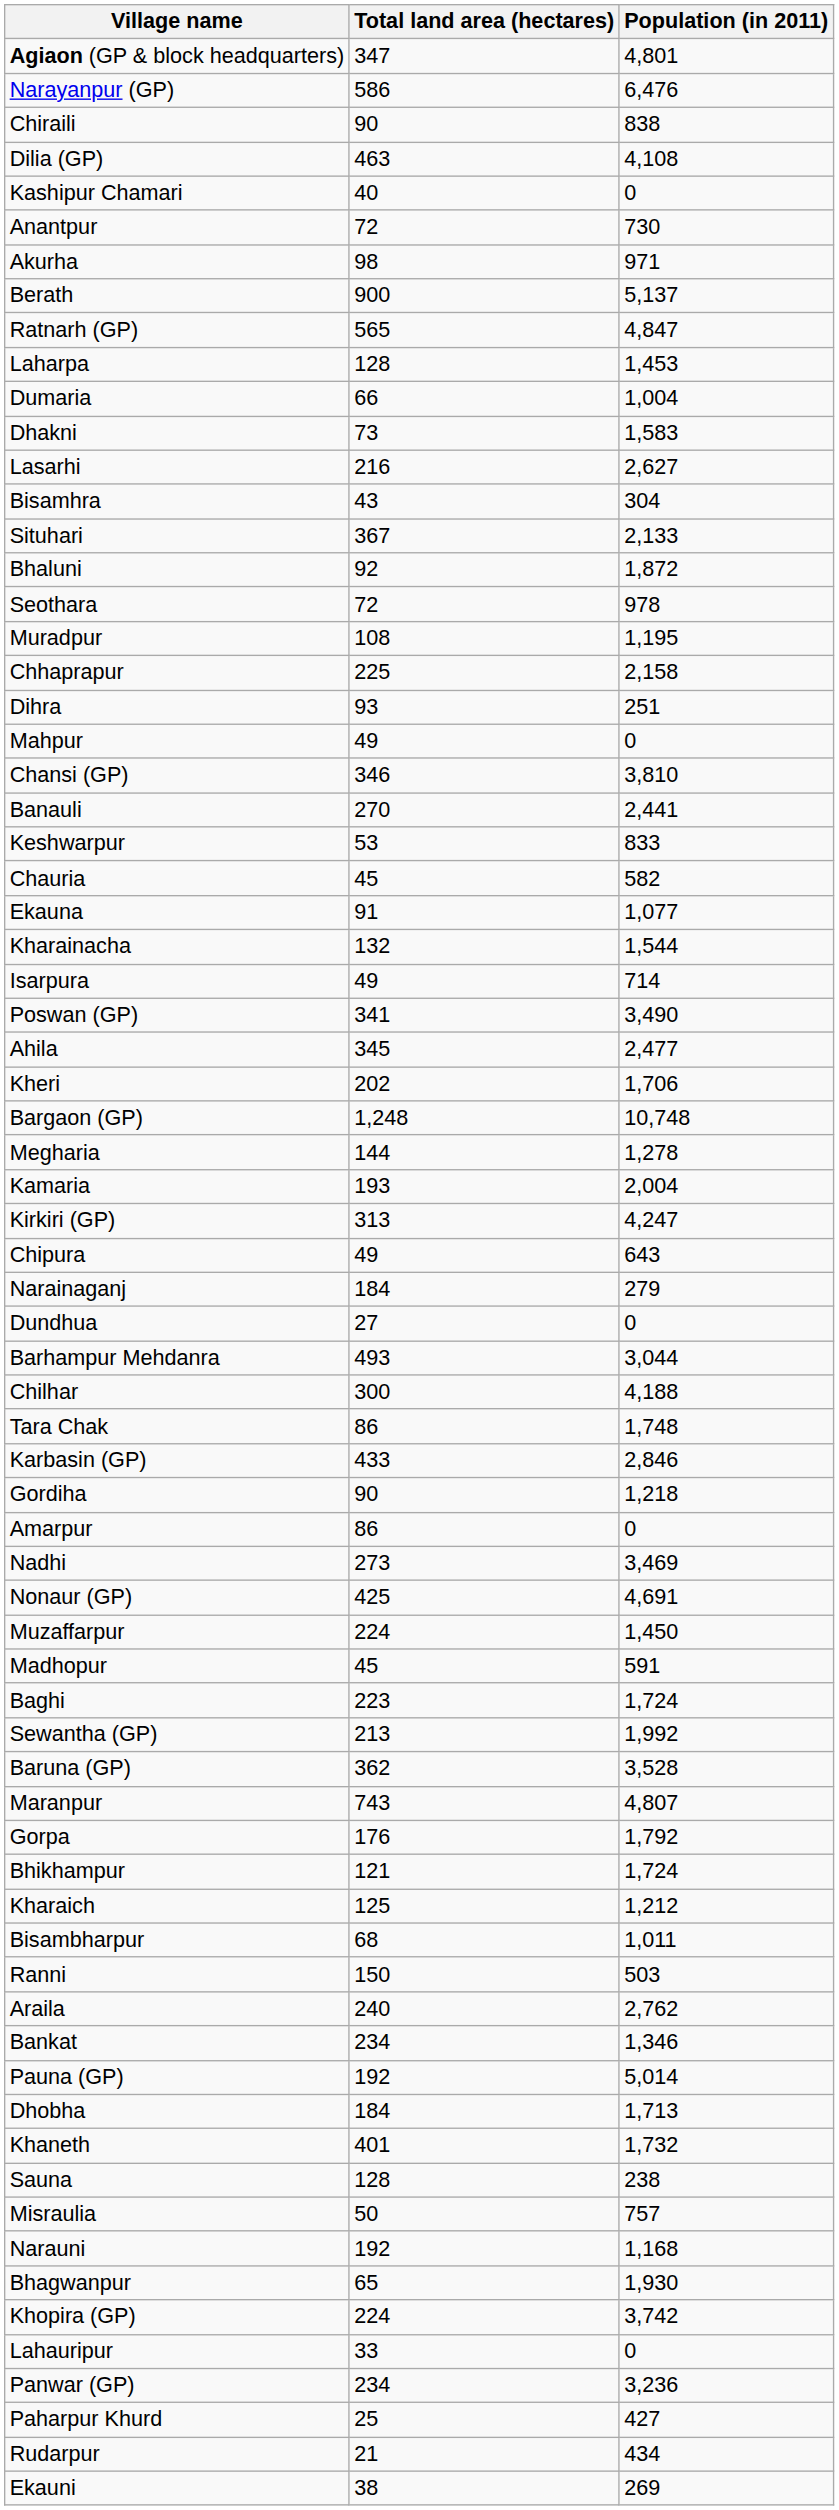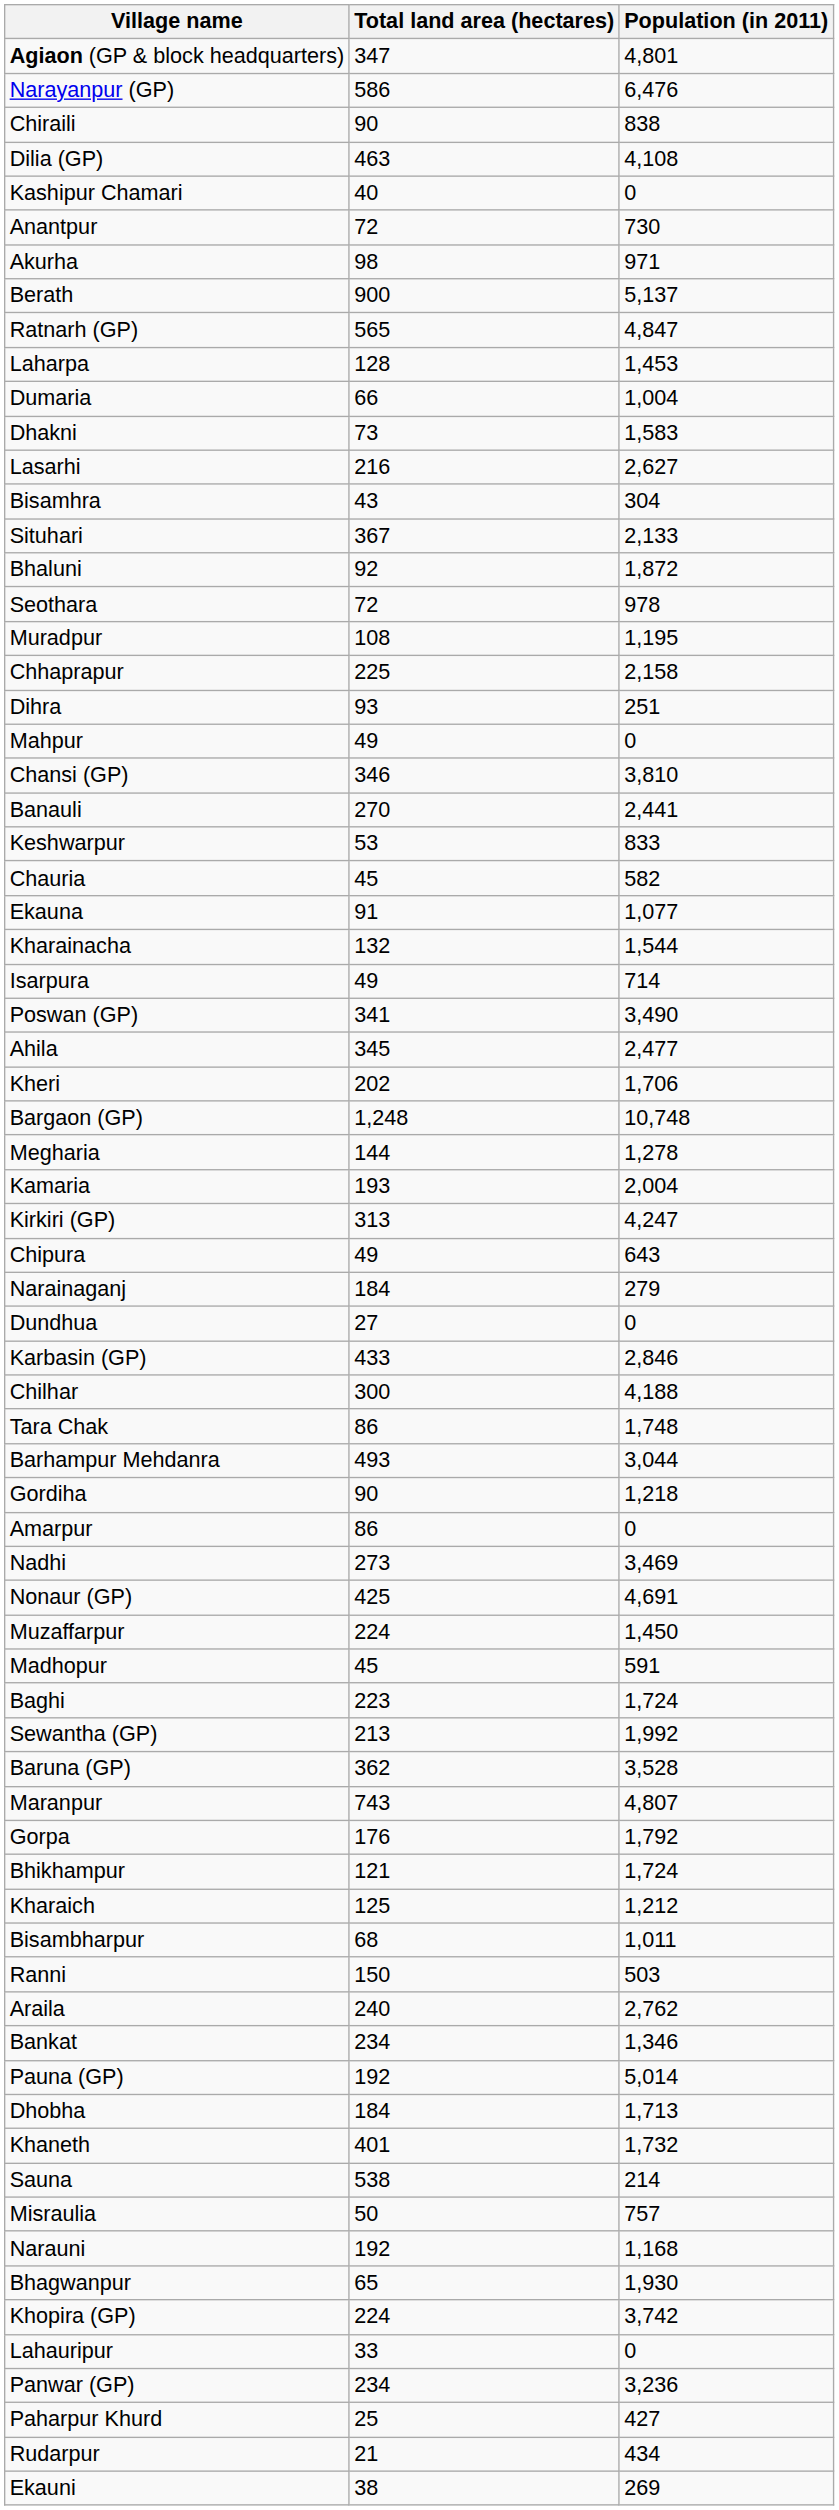rows swapped: Barhampur Mehdanra <-> Karbasin (GP)
Sauna | Total land area (hectares): 128 -> 538
Sauna | Population (in 2011): 238 -> 214
